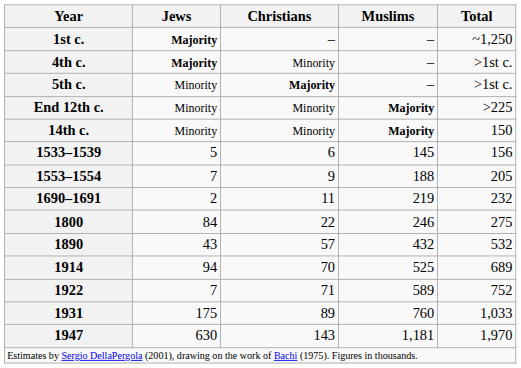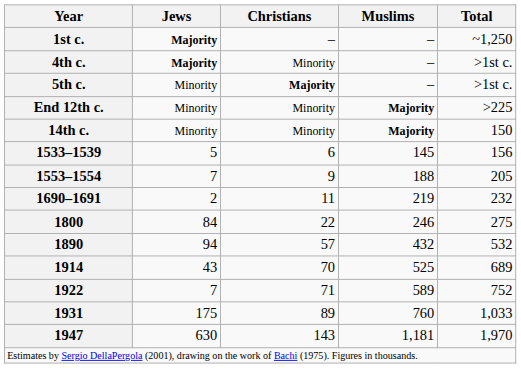1890 | Jews: 43 -> 94
1914 | Jews: 94 -> 43
